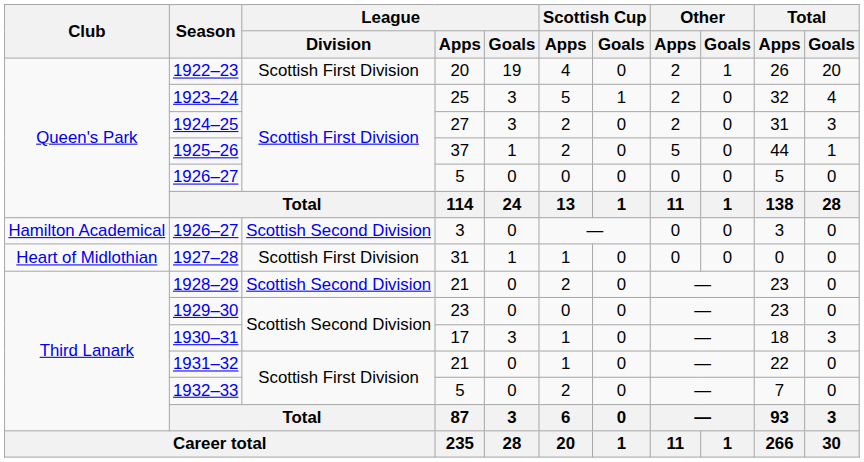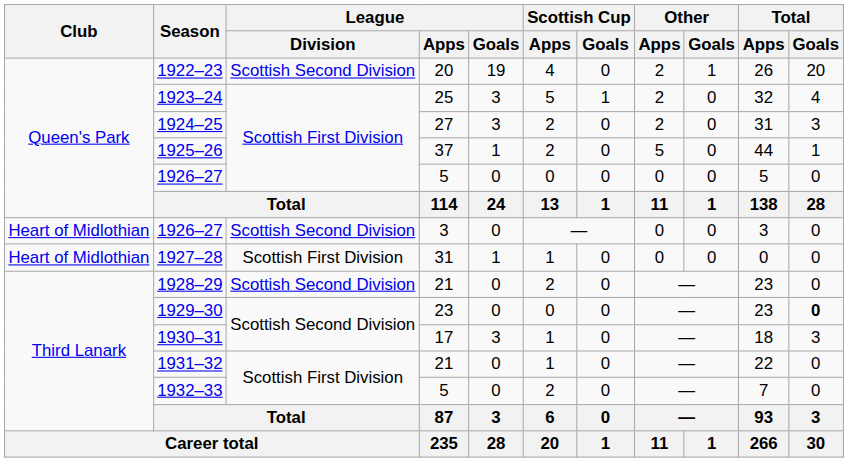1922–23 | League / Division: Scottish First Division -> Scottish Second Division
1926–27 / 3 | Club: Hamilton Academical -> Heart of Midlothian
1929–30 | Total / Goals: normal -> bold
